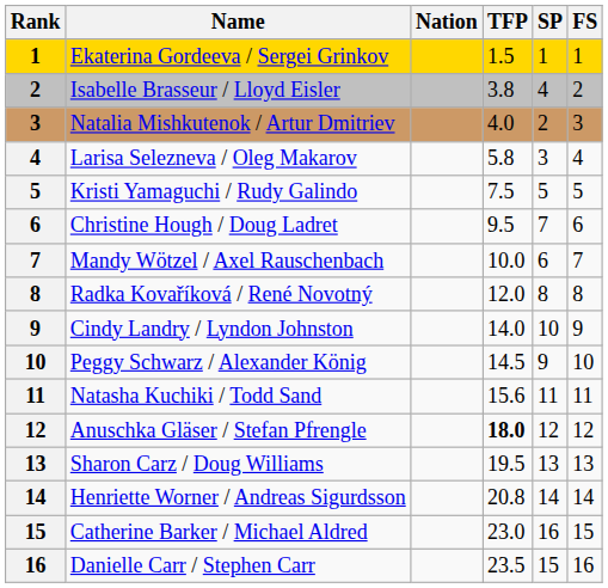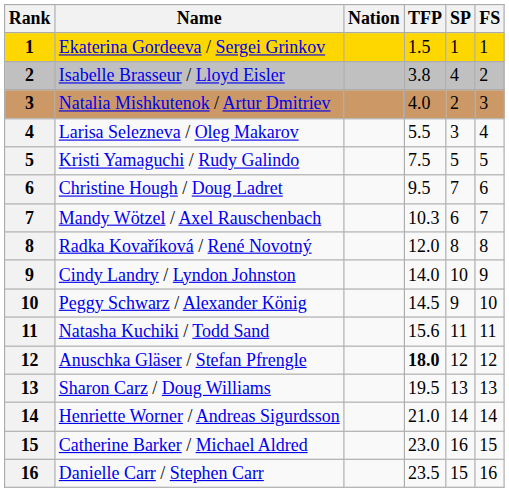Larisa Selezneva / Oleg Makarov | TFP: 5.8 -> 5.5
Mandy Wötzel / Axel Rauschenbach | TFP: 10.0 -> 10.3
Henriette Worner / Andreas Sigurdsson | TFP: 20.8 -> 21.0
